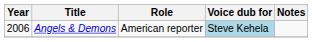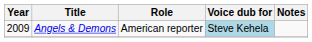Angels & Demons | Year: 2006 -> 2009
